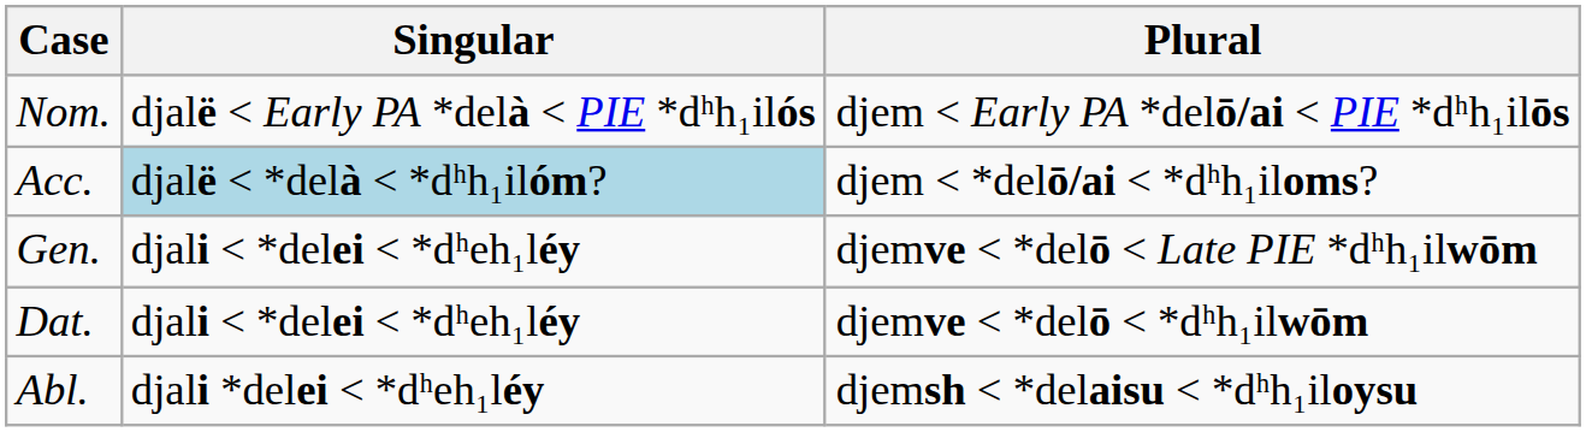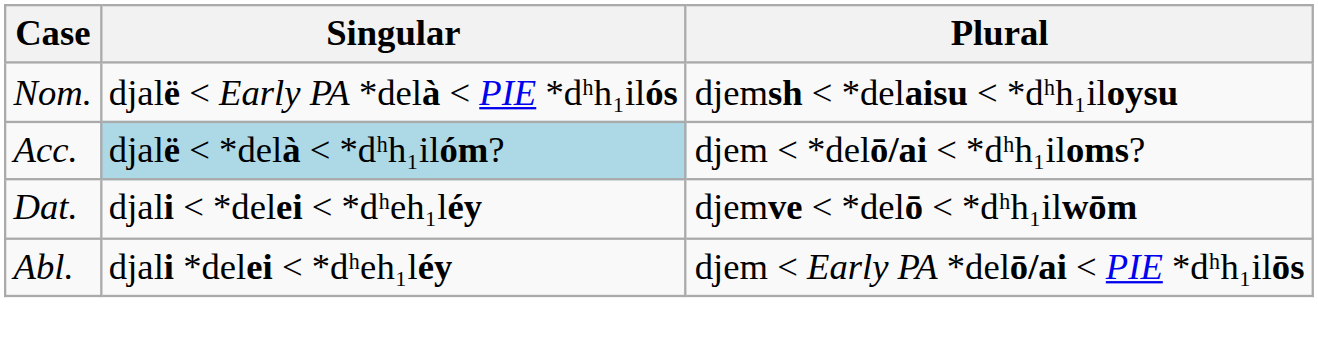Nom. | Plural: djem < Early PA *delō/ai < PIE *dʰh₁ilōs -> djemsh < *delaisu < *dʰh₁iloysu
- row: Gen. | djali < *delei < *dʰeh₁léy | djemve < *delō < Late PIE *dʰh₁ilwōm
Abl. | Plural: djemsh < *delaisu < *dʰh₁iloysu -> djem < Early PA *delō/ai < PIE *dʰh₁ilōs
